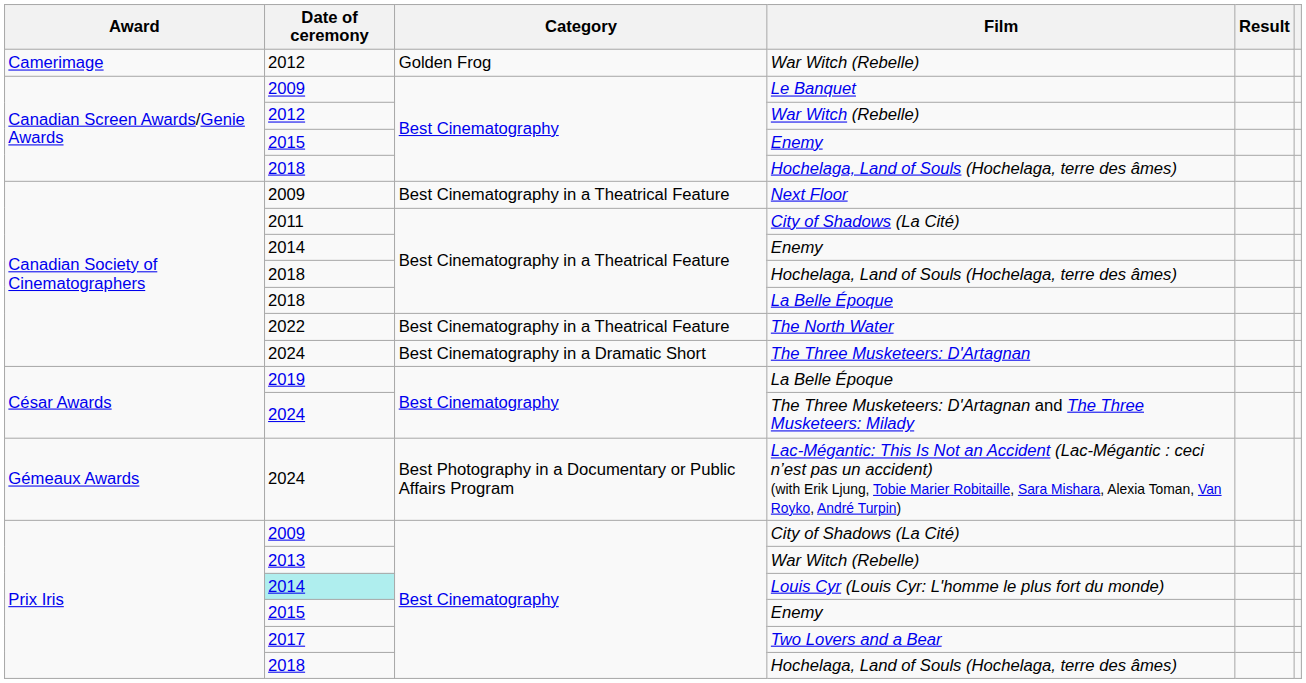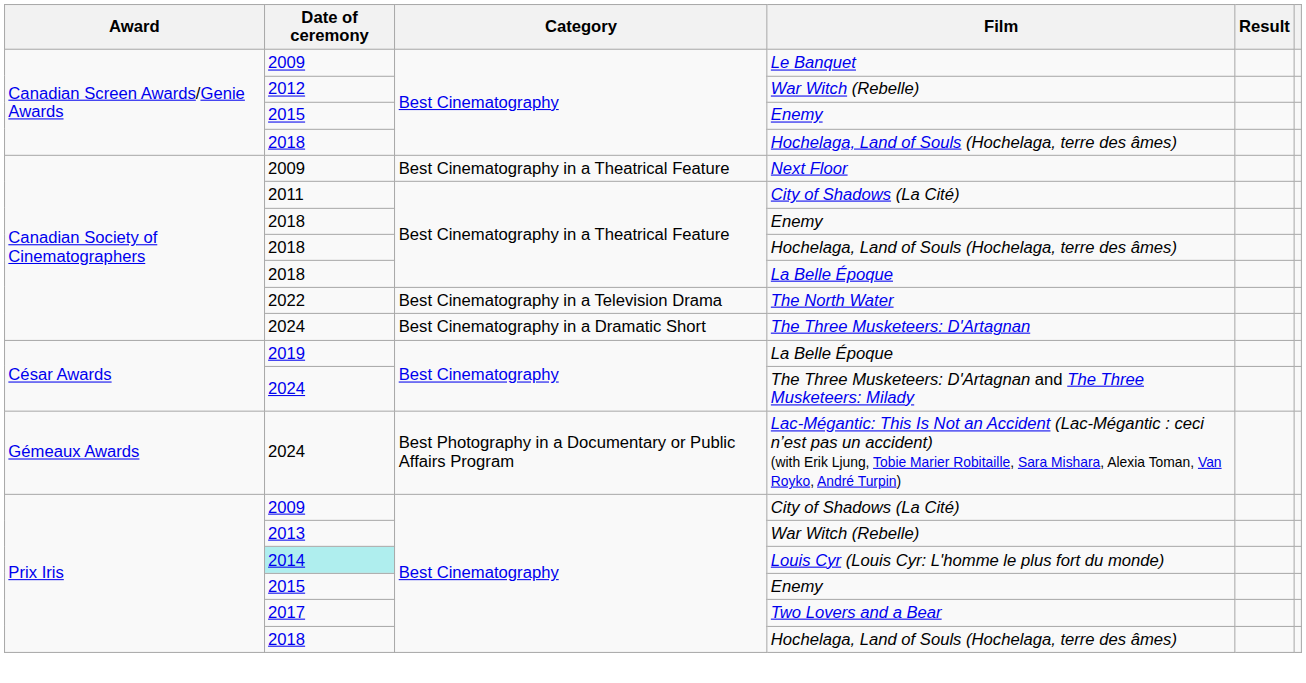- row: Camerimage | 2012 | Golden Frog | War Witch (Rebelle)
Canadian Society of Cinematographers / Enemy | Date of ceremony: 2014 -> 2018
The North Water | Category: Best Cinematography in a Theatrical Feature -> Best Cinematography in a Television Drama
